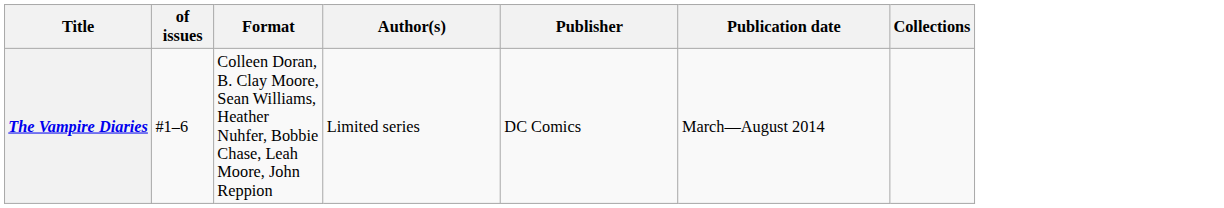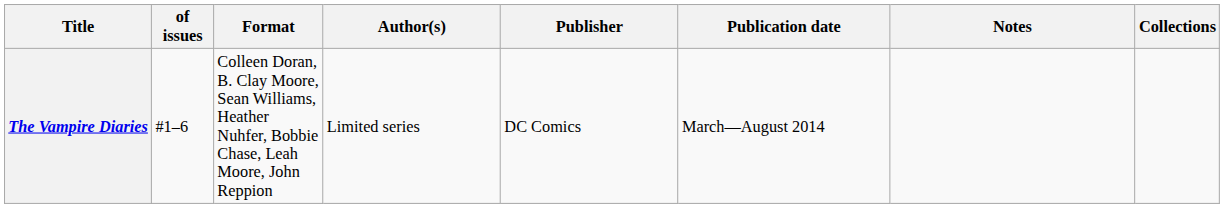+ column: Notes
